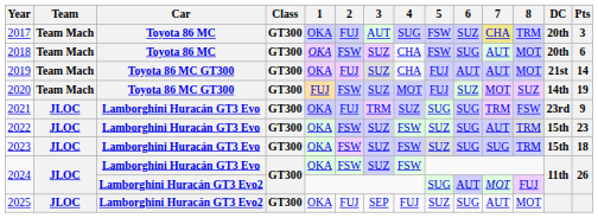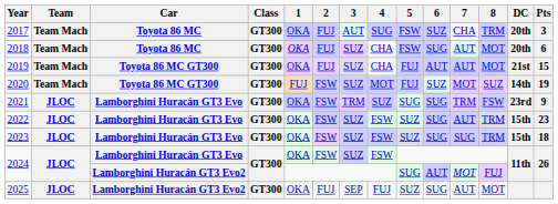2017 | 7: khaki background -> no background
2018 | 2: FSW -> FUJ
2019 | Pts: 14 -> 15
2021 | 2: FUJ -> FSW
